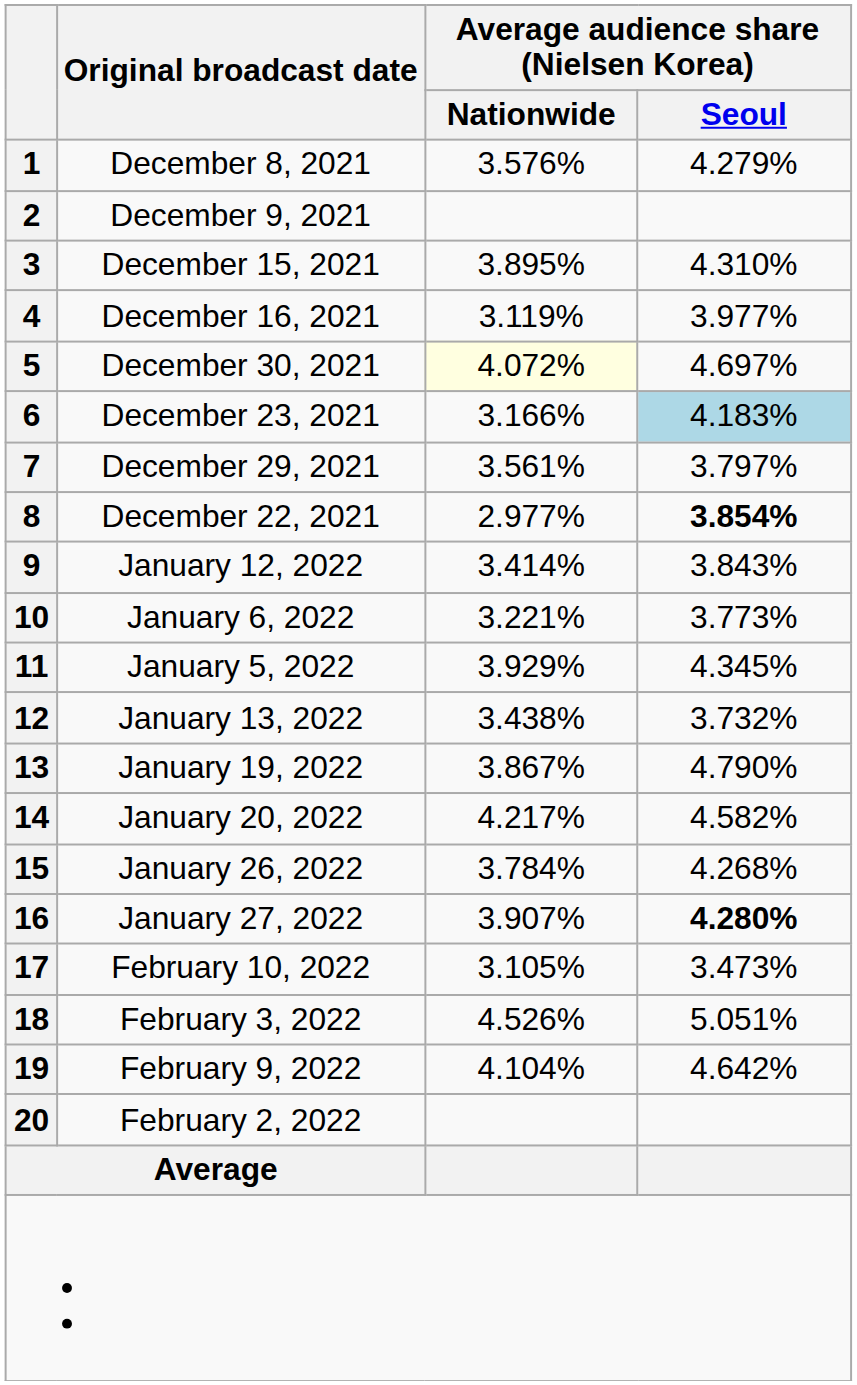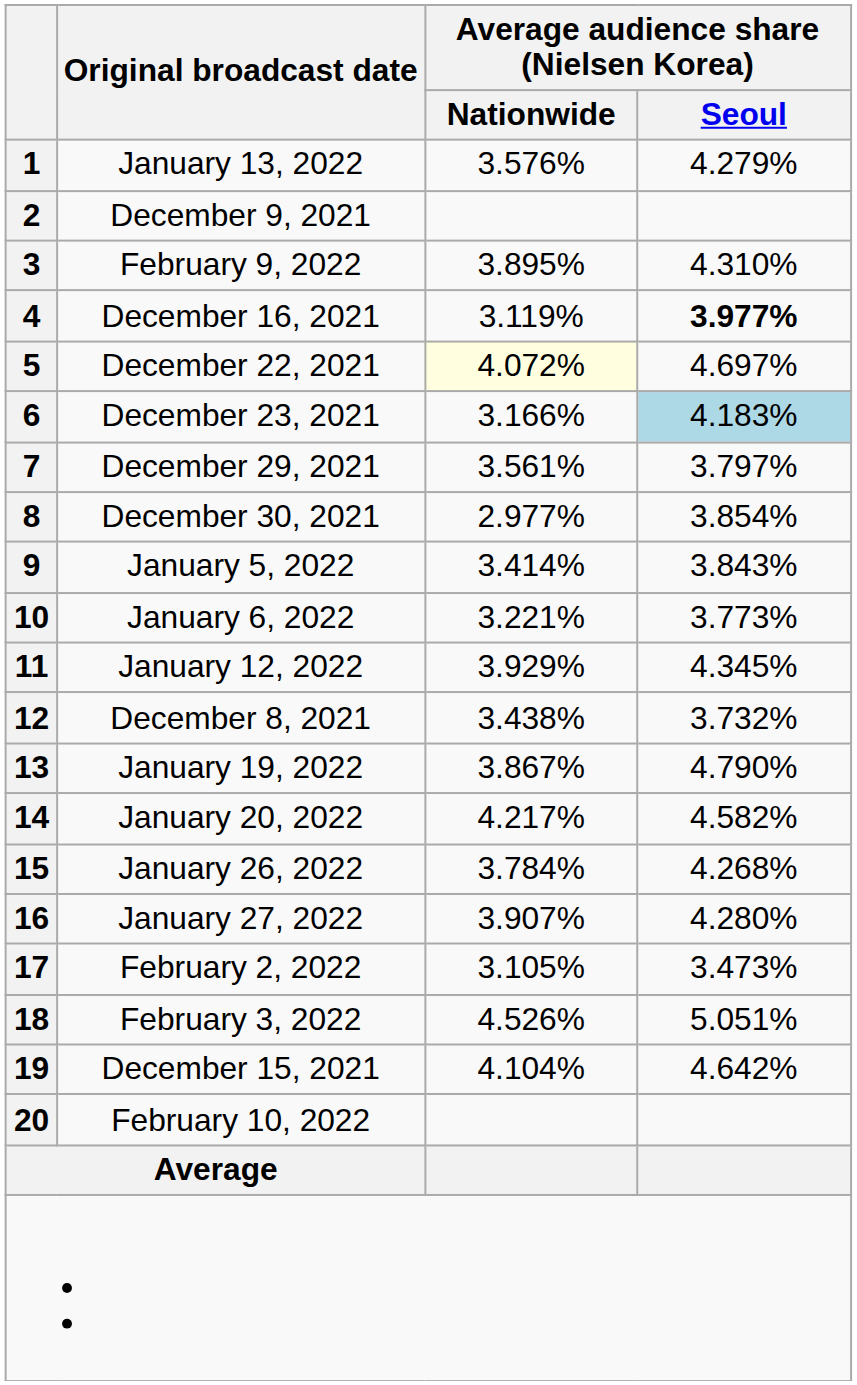1 | Original broadcast date: December 8, 2021 -> January 13, 2022
3 | Original broadcast date: December 15, 2021 -> February 9, 2022
4 | Average audience share (Nielsen Korea) / Seoul: normal -> bold
5 | Original broadcast date: December 30, 2021 -> December 22, 2021
8 | Original broadcast date: December 22, 2021 -> December 30, 2021
8 | Average audience share (Nielsen Korea) / Seoul: bold -> normal
9 | Original broadcast date: January 12, 2022 -> January 5, 2022
11 | Original broadcast date: January 5, 2022 -> January 12, 2022
12 | Original broadcast date: January 13, 2022 -> December 8, 2021
16 | Average audience share (Nielsen Korea) / Seoul: bold -> normal
17 | Original broadcast date: February 10, 2022 -> February 2, 2022
19 | Original broadcast date: February 9, 2022 -> December 15, 2021
20 | Original broadcast date: February 2, 2022 -> February 10, 2022
